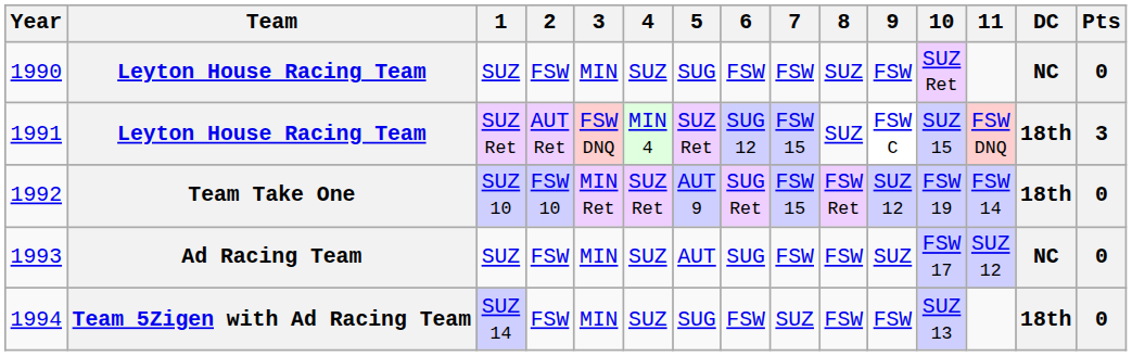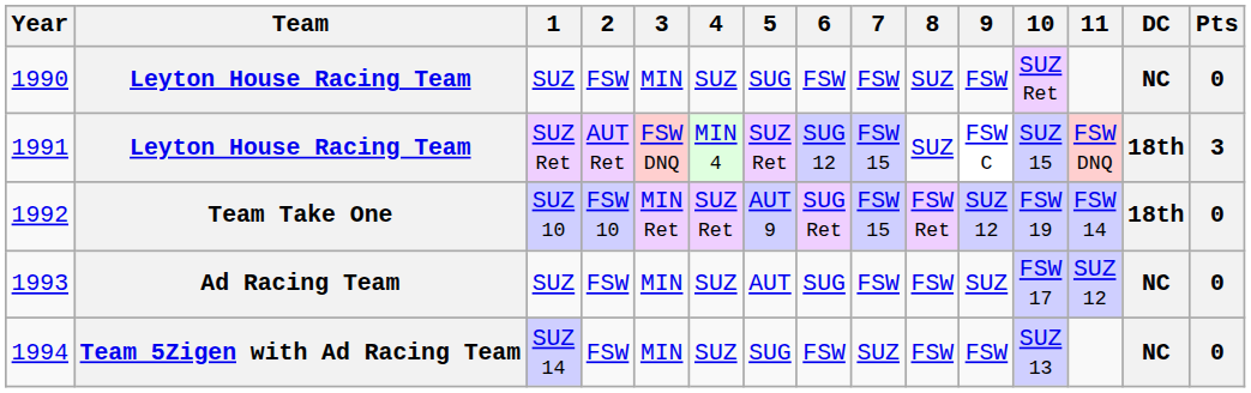1994 | DC: 18th -> NC
